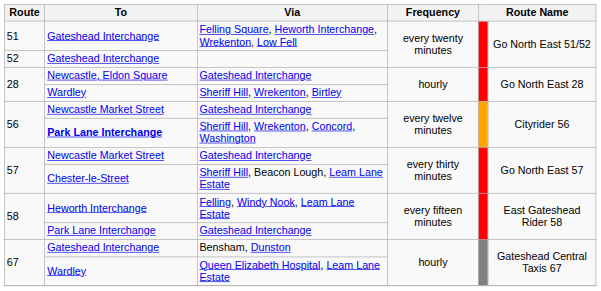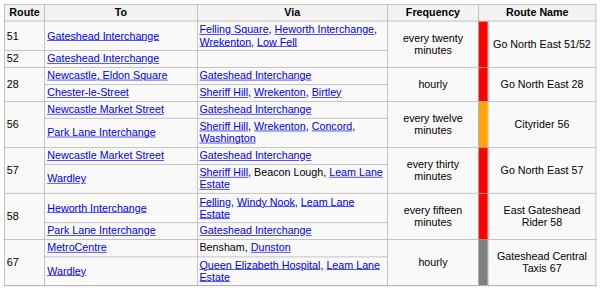Sheriff Hill, Wrekenton, Birtley | To: Wardley -> Chester-le-Street
Sheriff Hill, Wrekenton, Concord, Washington | To: bold -> normal
Sheriff Hill, Beacon Lough, Leam Lane Estate | To: Chester-le-Street -> Wardley
Bensham, Dunston | To: Gateshead Interchange -> MetroCentre
